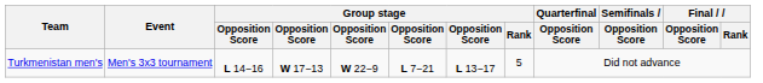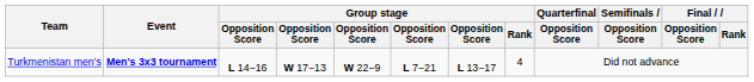Turkmenistan men's | Event: normal -> bold
Turkmenistan men's | Group stage / Rank: 5 -> 4
